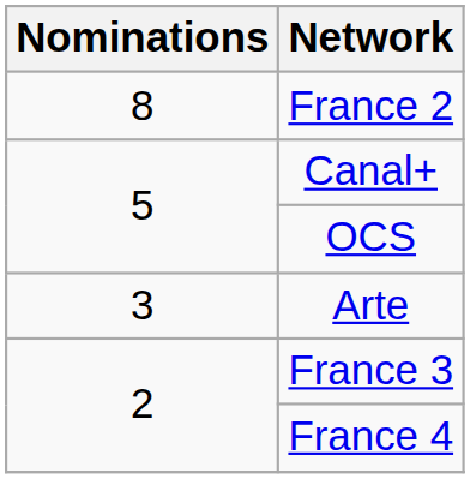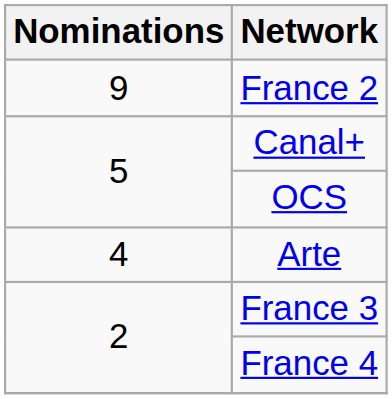France 2 | Nominations: 8 -> 9
Arte | Nominations: 3 -> 4
